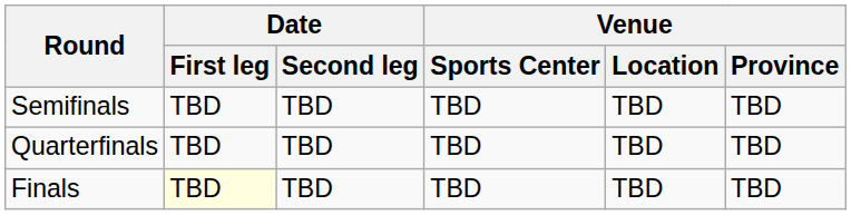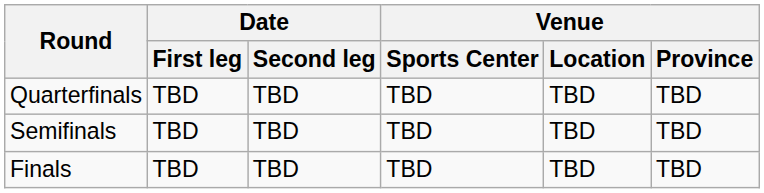rows swapped: Quarterfinals <-> Semifinals
Finals | Date / First leg: lightyellow background -> no background
